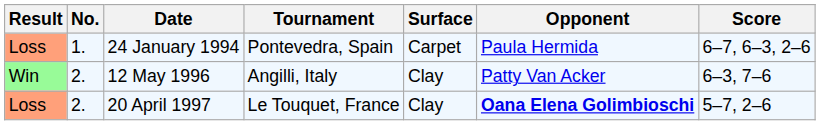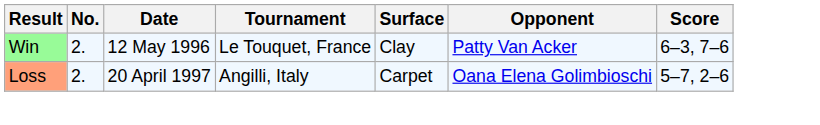- row: Loss | 1. | 24 January 1994 | Pontevedra, Spain | Carpet | Paula Hermida | 6–7, 6–3, 2–6
12 May 1996 | Tournament: Angilli, Italy -> Le Touquet, France
20 April 1997 | Tournament: Le Touquet, France -> Angilli, Italy
20 April 1997 | Surface: Clay -> Carpet
20 April 1997 | Opponent: bold -> normal
